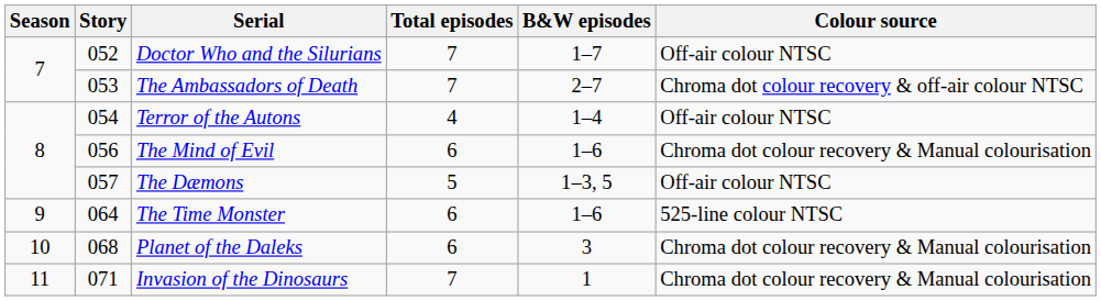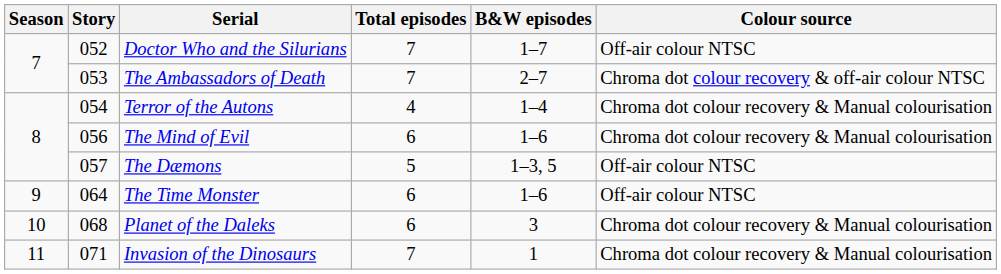Terror of the Autons | Colour source: Off-air colour NTSC -> Chroma dot colour recovery & Manual colourisation
The Time Monster | Colour source: 525-line colour NTSC -> Off-air colour NTSC
